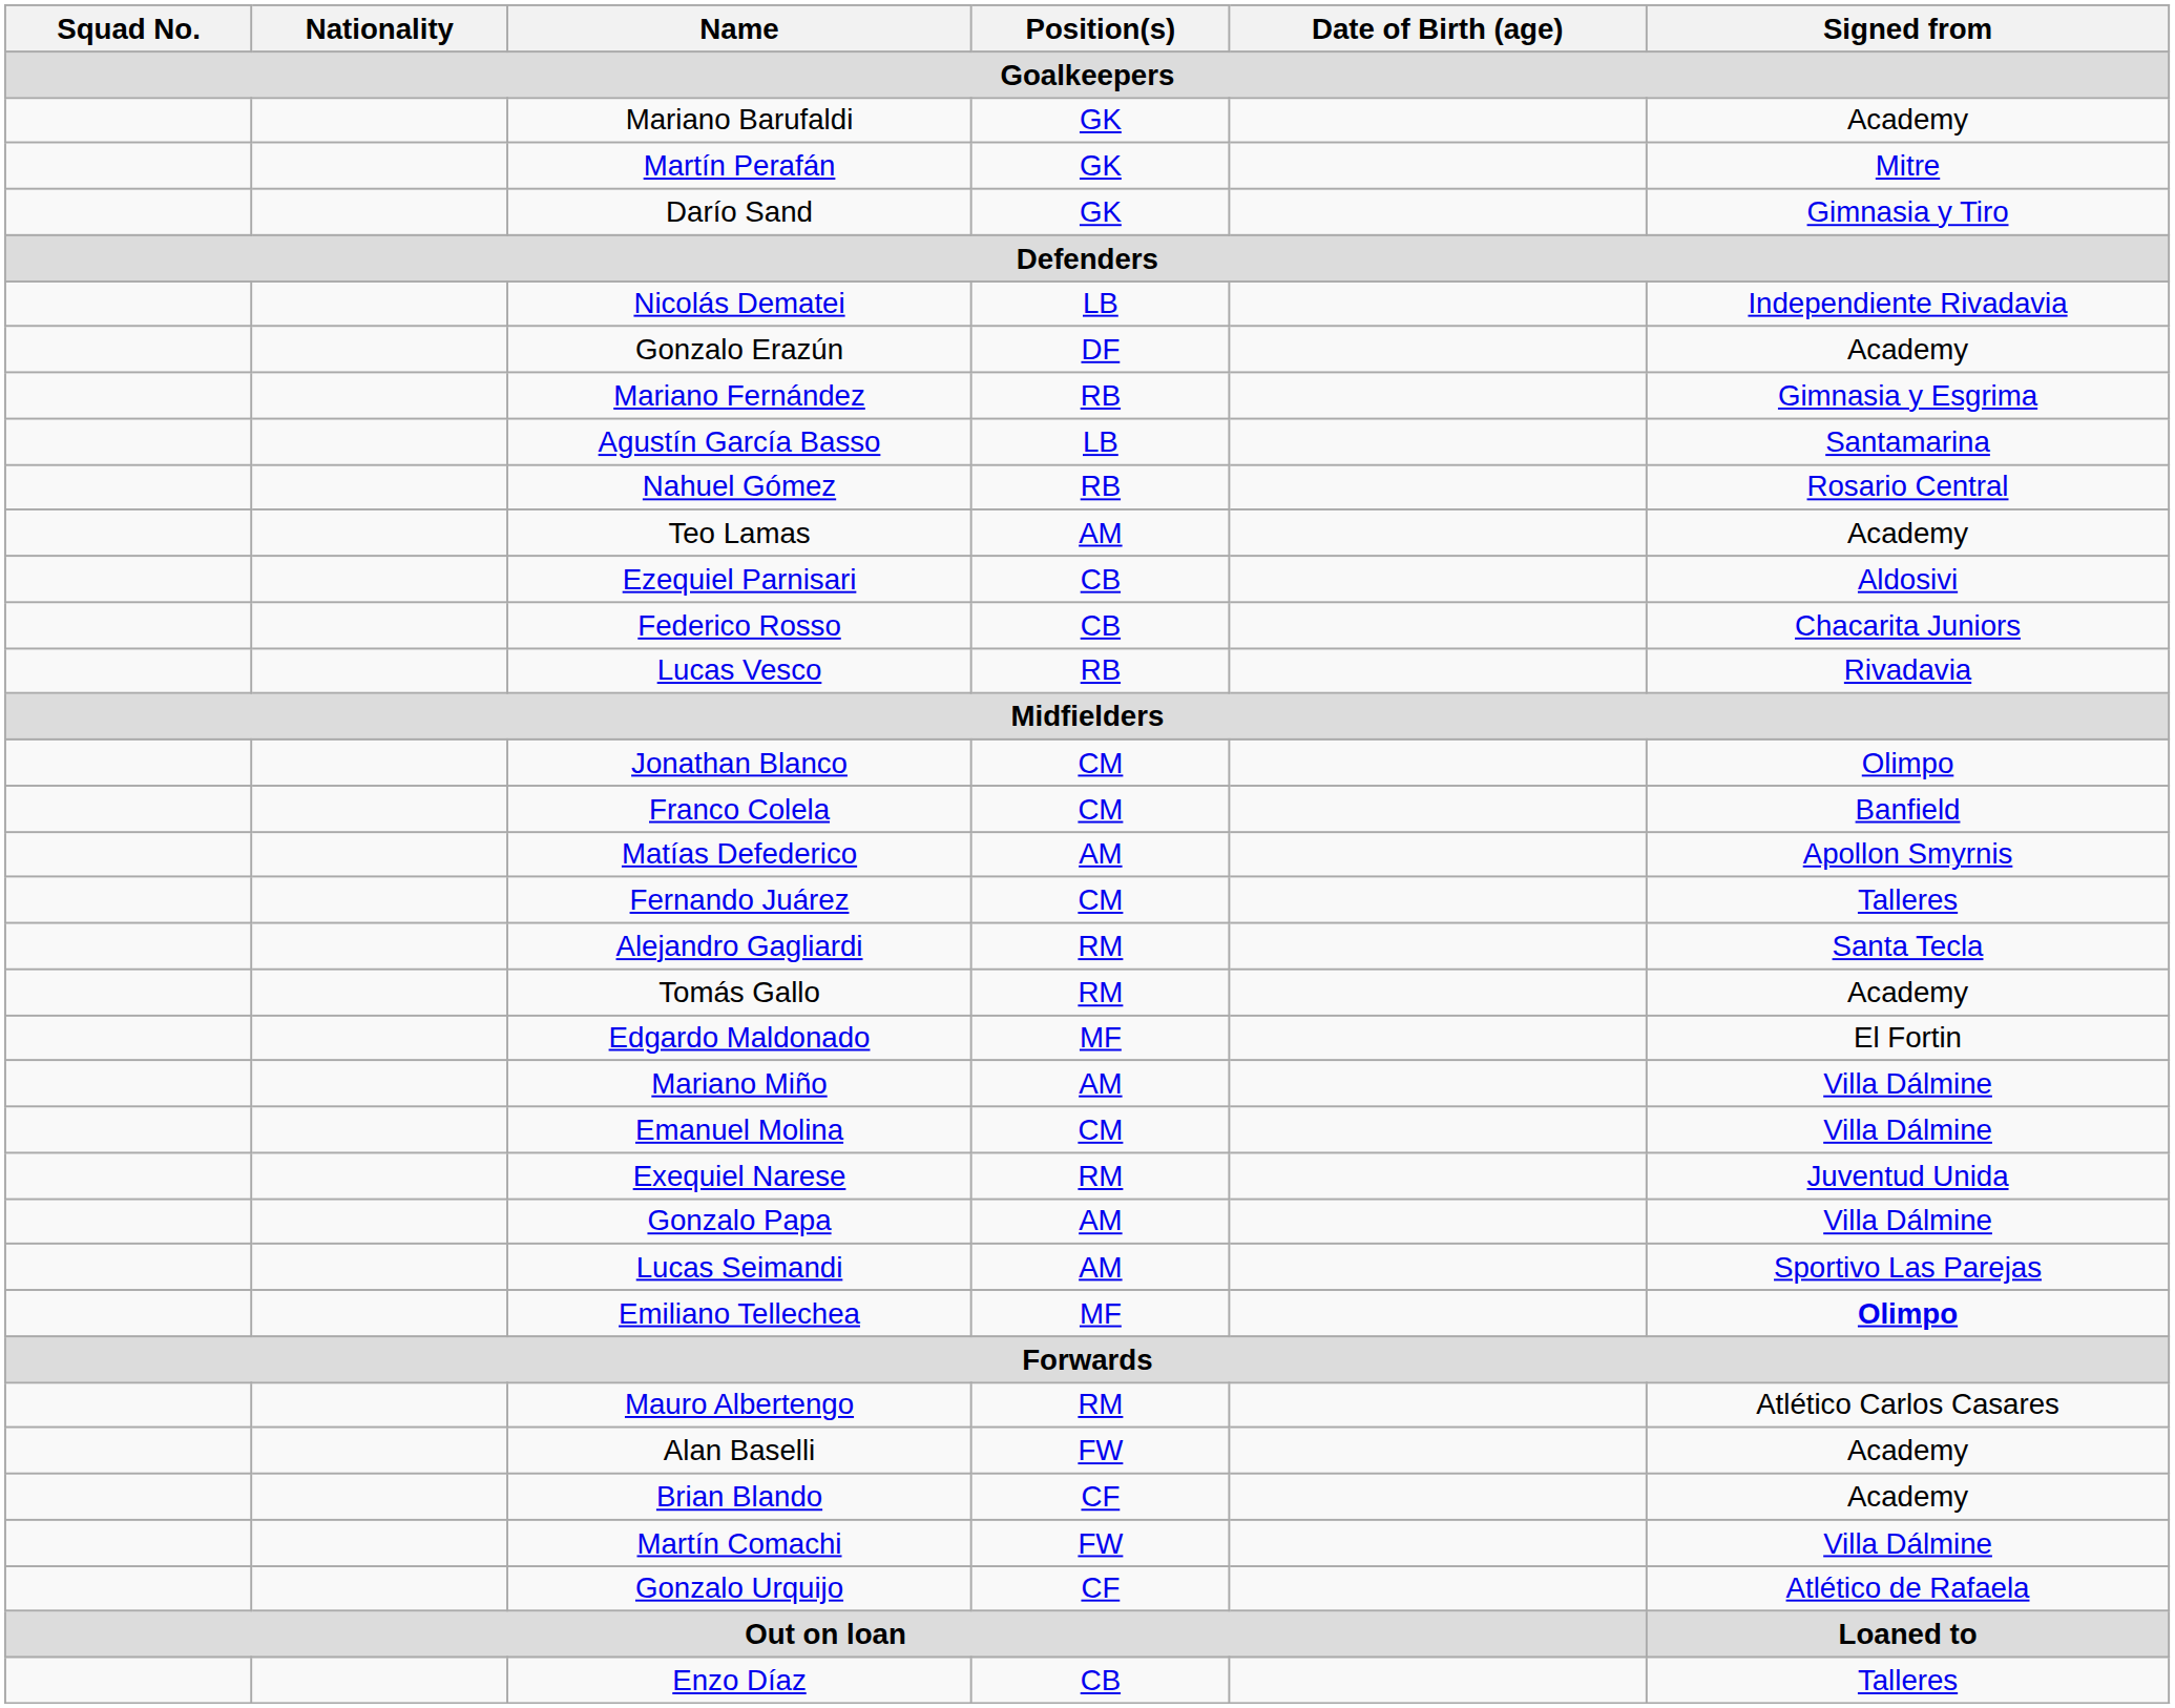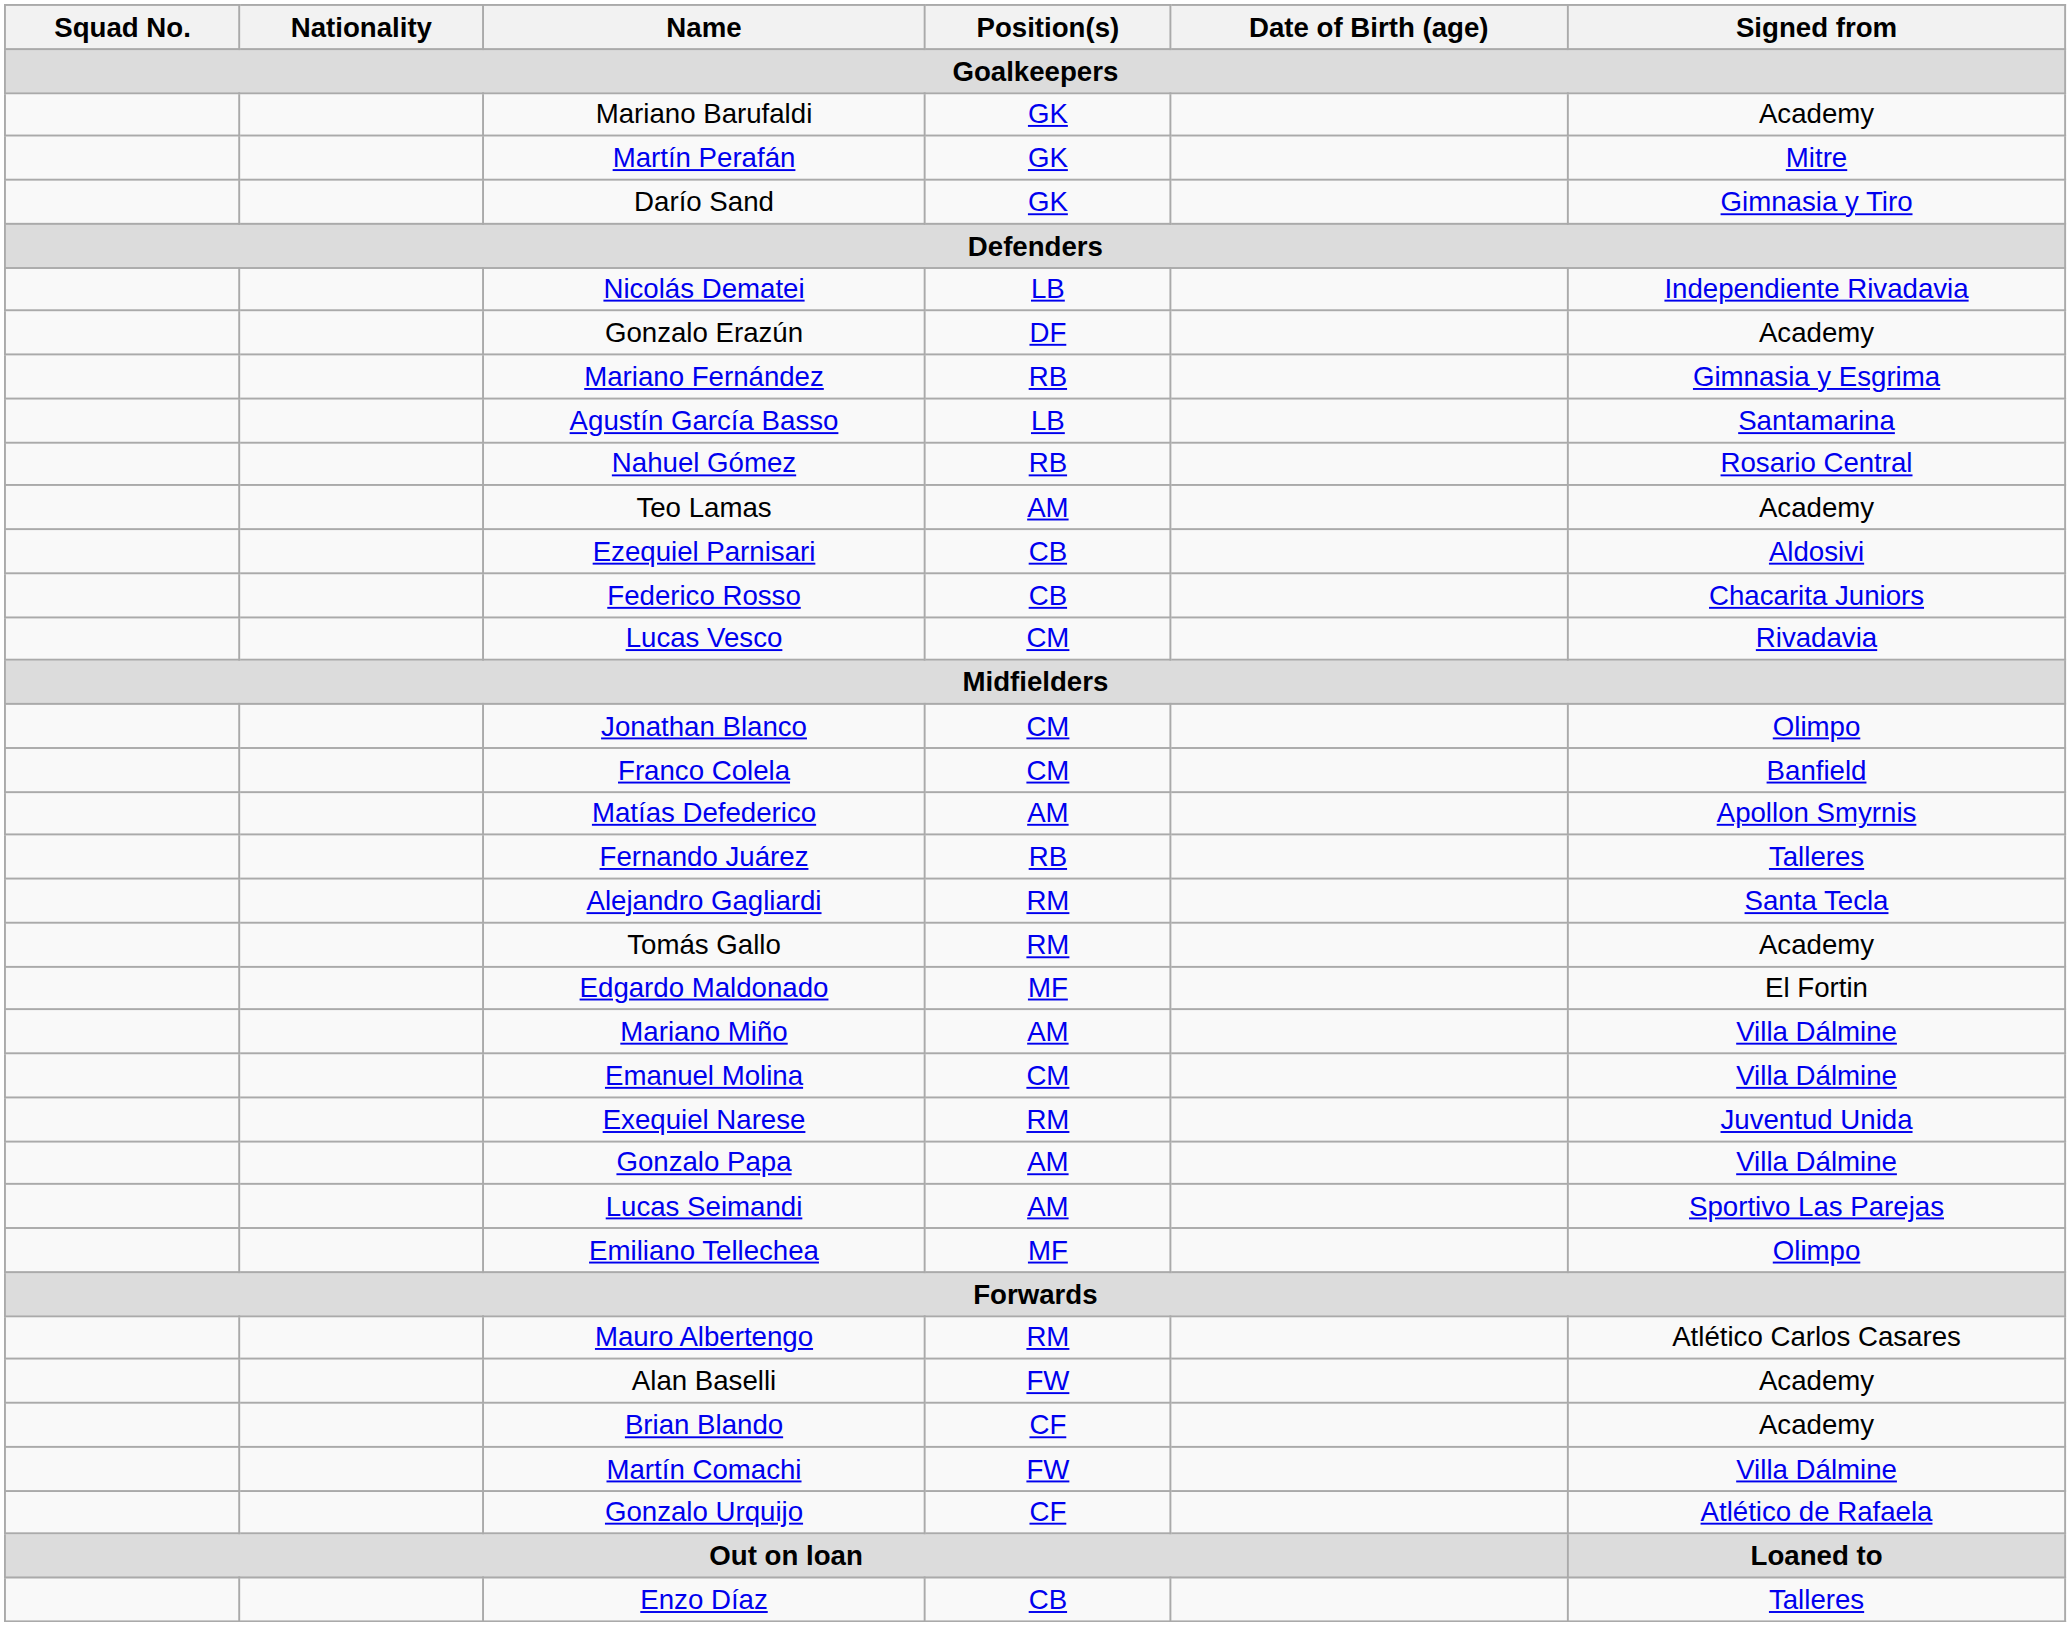Lucas Vesco | Position(s) / Goalkeepers: RB -> CM
Fernando Juárez | Position(s) / Goalkeepers: CM -> RB
Emiliano Tellechea | Signed from / Goalkeepers: bold -> normal
